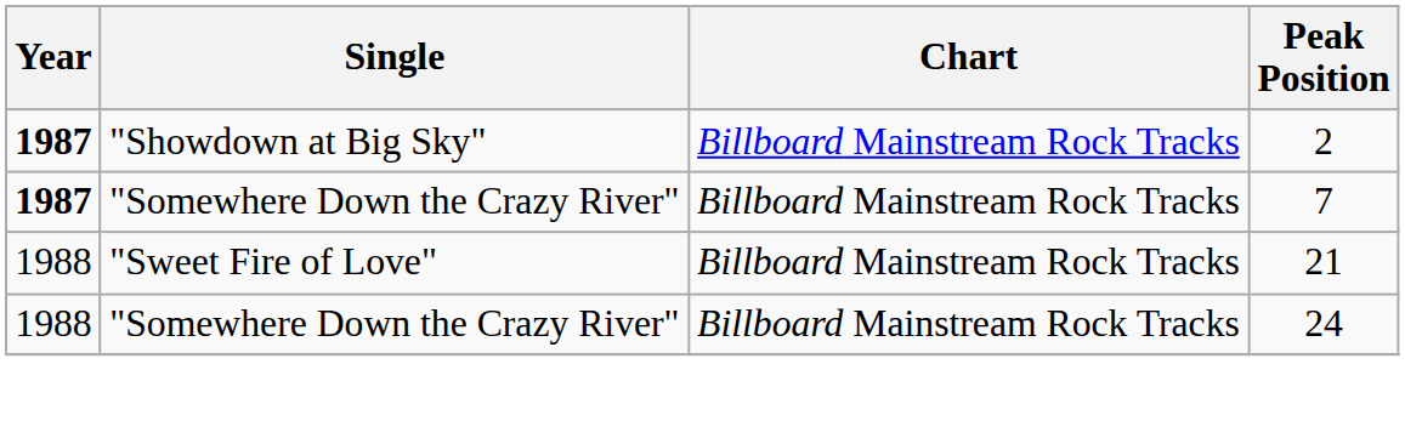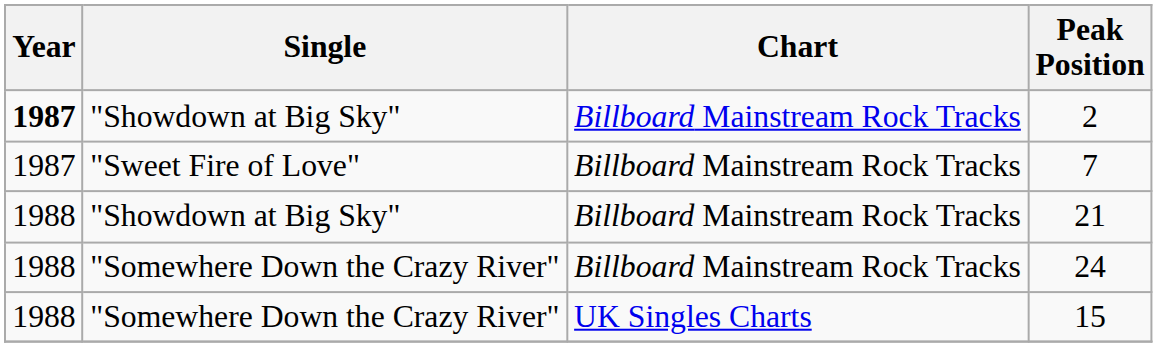7 | Year: bold -> normal
7 | Single: "Somewhere Down the Crazy River" -> "Sweet Fire of Love"
21 | Single: "Sweet Fire of Love" -> "Showdown at Big Sky"
+ row: 1988 | "Somewhere Down the Crazy River" | UK Singles Charts | 15
